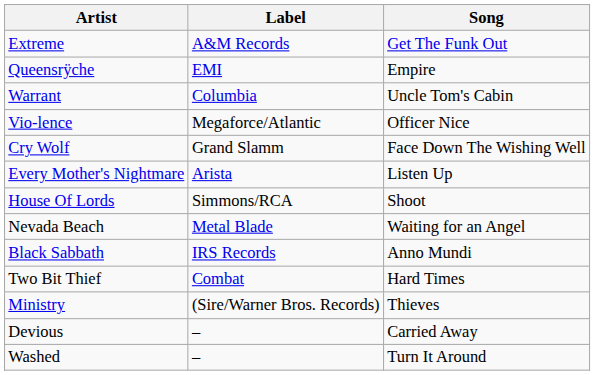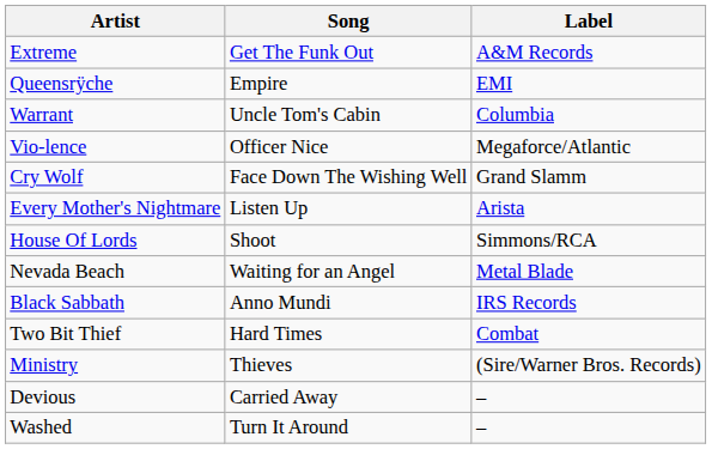columns swapped: Song <-> Label
